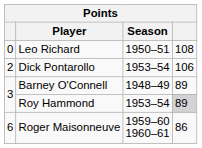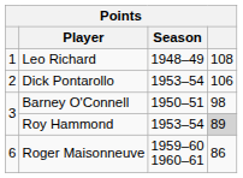Leo Richard | column 1: 0 -> 1
Leo Richard | Season: 1950–51 -> 1948–49
Barney O'Connell | Season: 1948–49 -> 1950–51
Barney O'Connell | column 4: 89 -> 98
